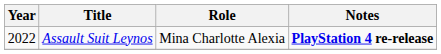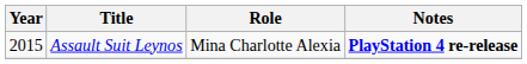Assault Suit Leynos | Year: 2022 -> 2015
